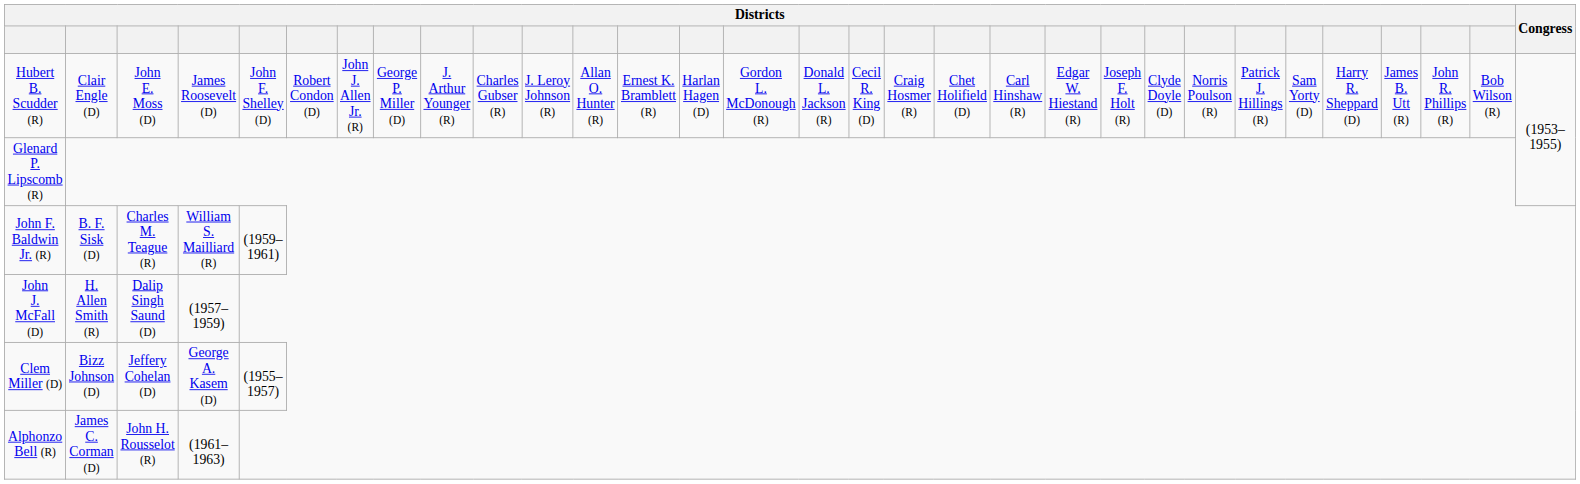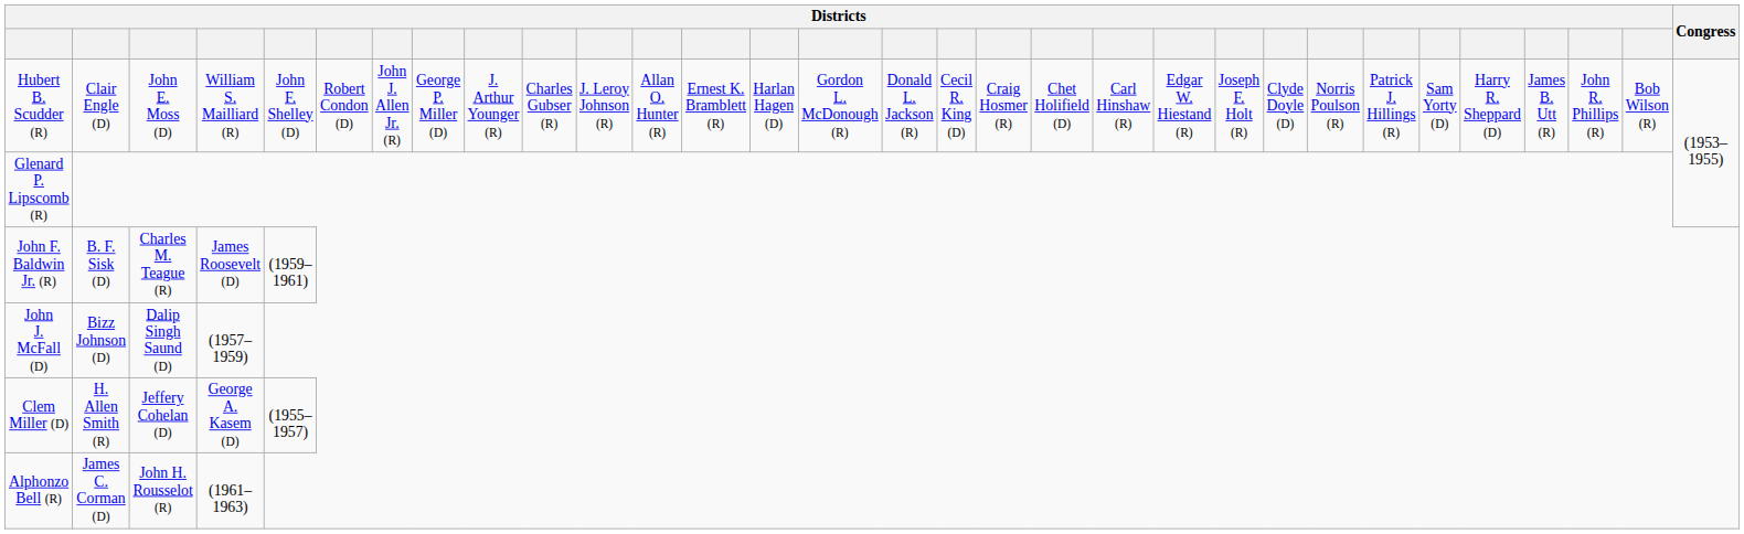Hubert B. Scudder (R) | column 4: James Roosevelt (D) -> William S. Mailliard (R)
John F. Baldwin Jr. (R) | column 4: William S. Mailliard (R) -> James Roosevelt (D)
John J. McFall (D) | column 2: H. Allen Smith (R) -> Bizz Johnson (D)
Clem Miller (D) | column 2: Bizz Johnson (D) -> H. Allen Smith (R)
